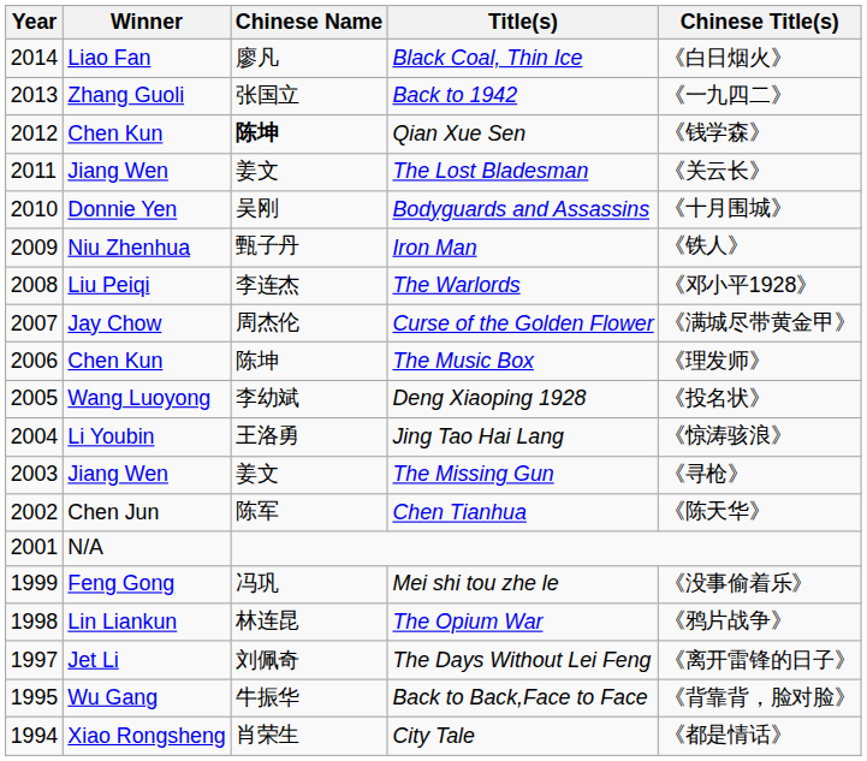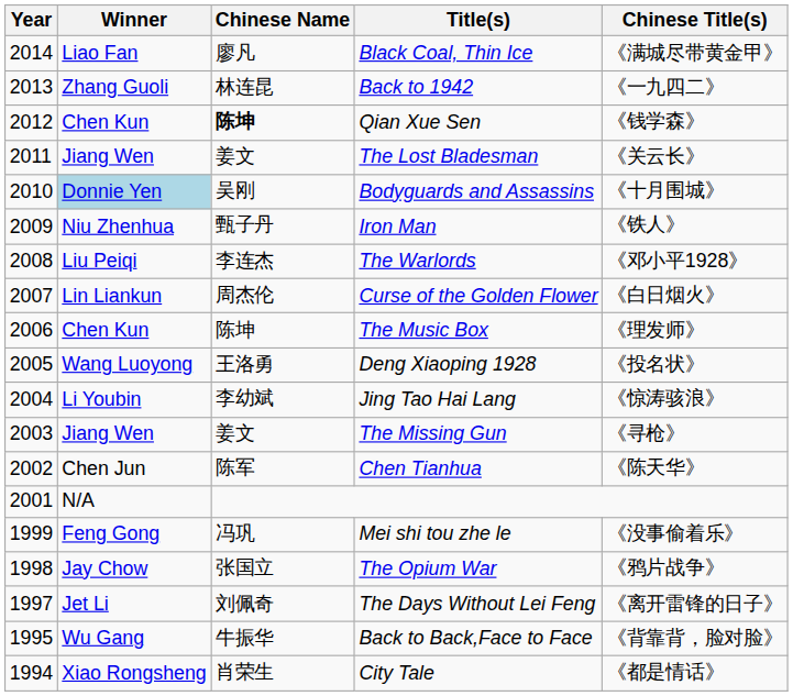Black Coal, Thin Ice | Chinese Title(s): 《白日烟火》 -> 《满城尽带黄金甲》
Back to 1942 | Chinese Name: 张国立 -> 林连昆
Bodyguards and Assassins | Winner: no background -> lightblue background
Curse of the Golden Flower | Winner: Jay Chow -> Lin Liankun
Curse of the Golden Flower | Chinese Title(s): 《满城尽带黄金甲》 -> 《白日烟火》
Deng Xiaoping 1928 | Chinese Name: 李幼斌 -> 王洛勇
Jing Tao Hai Lang | Chinese Name: 王洛勇 -> 李幼斌
The Opium War | Winner: Lin Liankun -> Jay Chow
The Opium War | Chinese Name: 林连昆 -> 张国立
